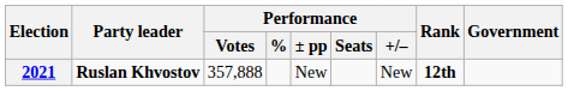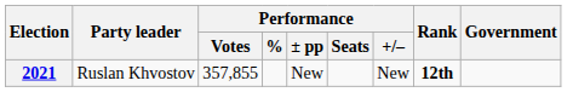2021 | Party leader: bold -> normal
2021 | Performance / Votes: 357,888 -> 357,855
